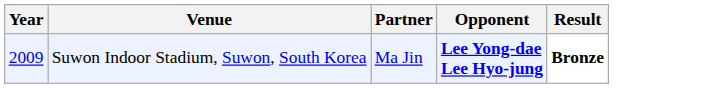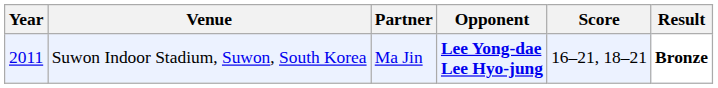+ column: Score | 16–21, 18–21
Suwon Indoor Stadium, Suwon, South Korea | Year: 2009 -> 2011
